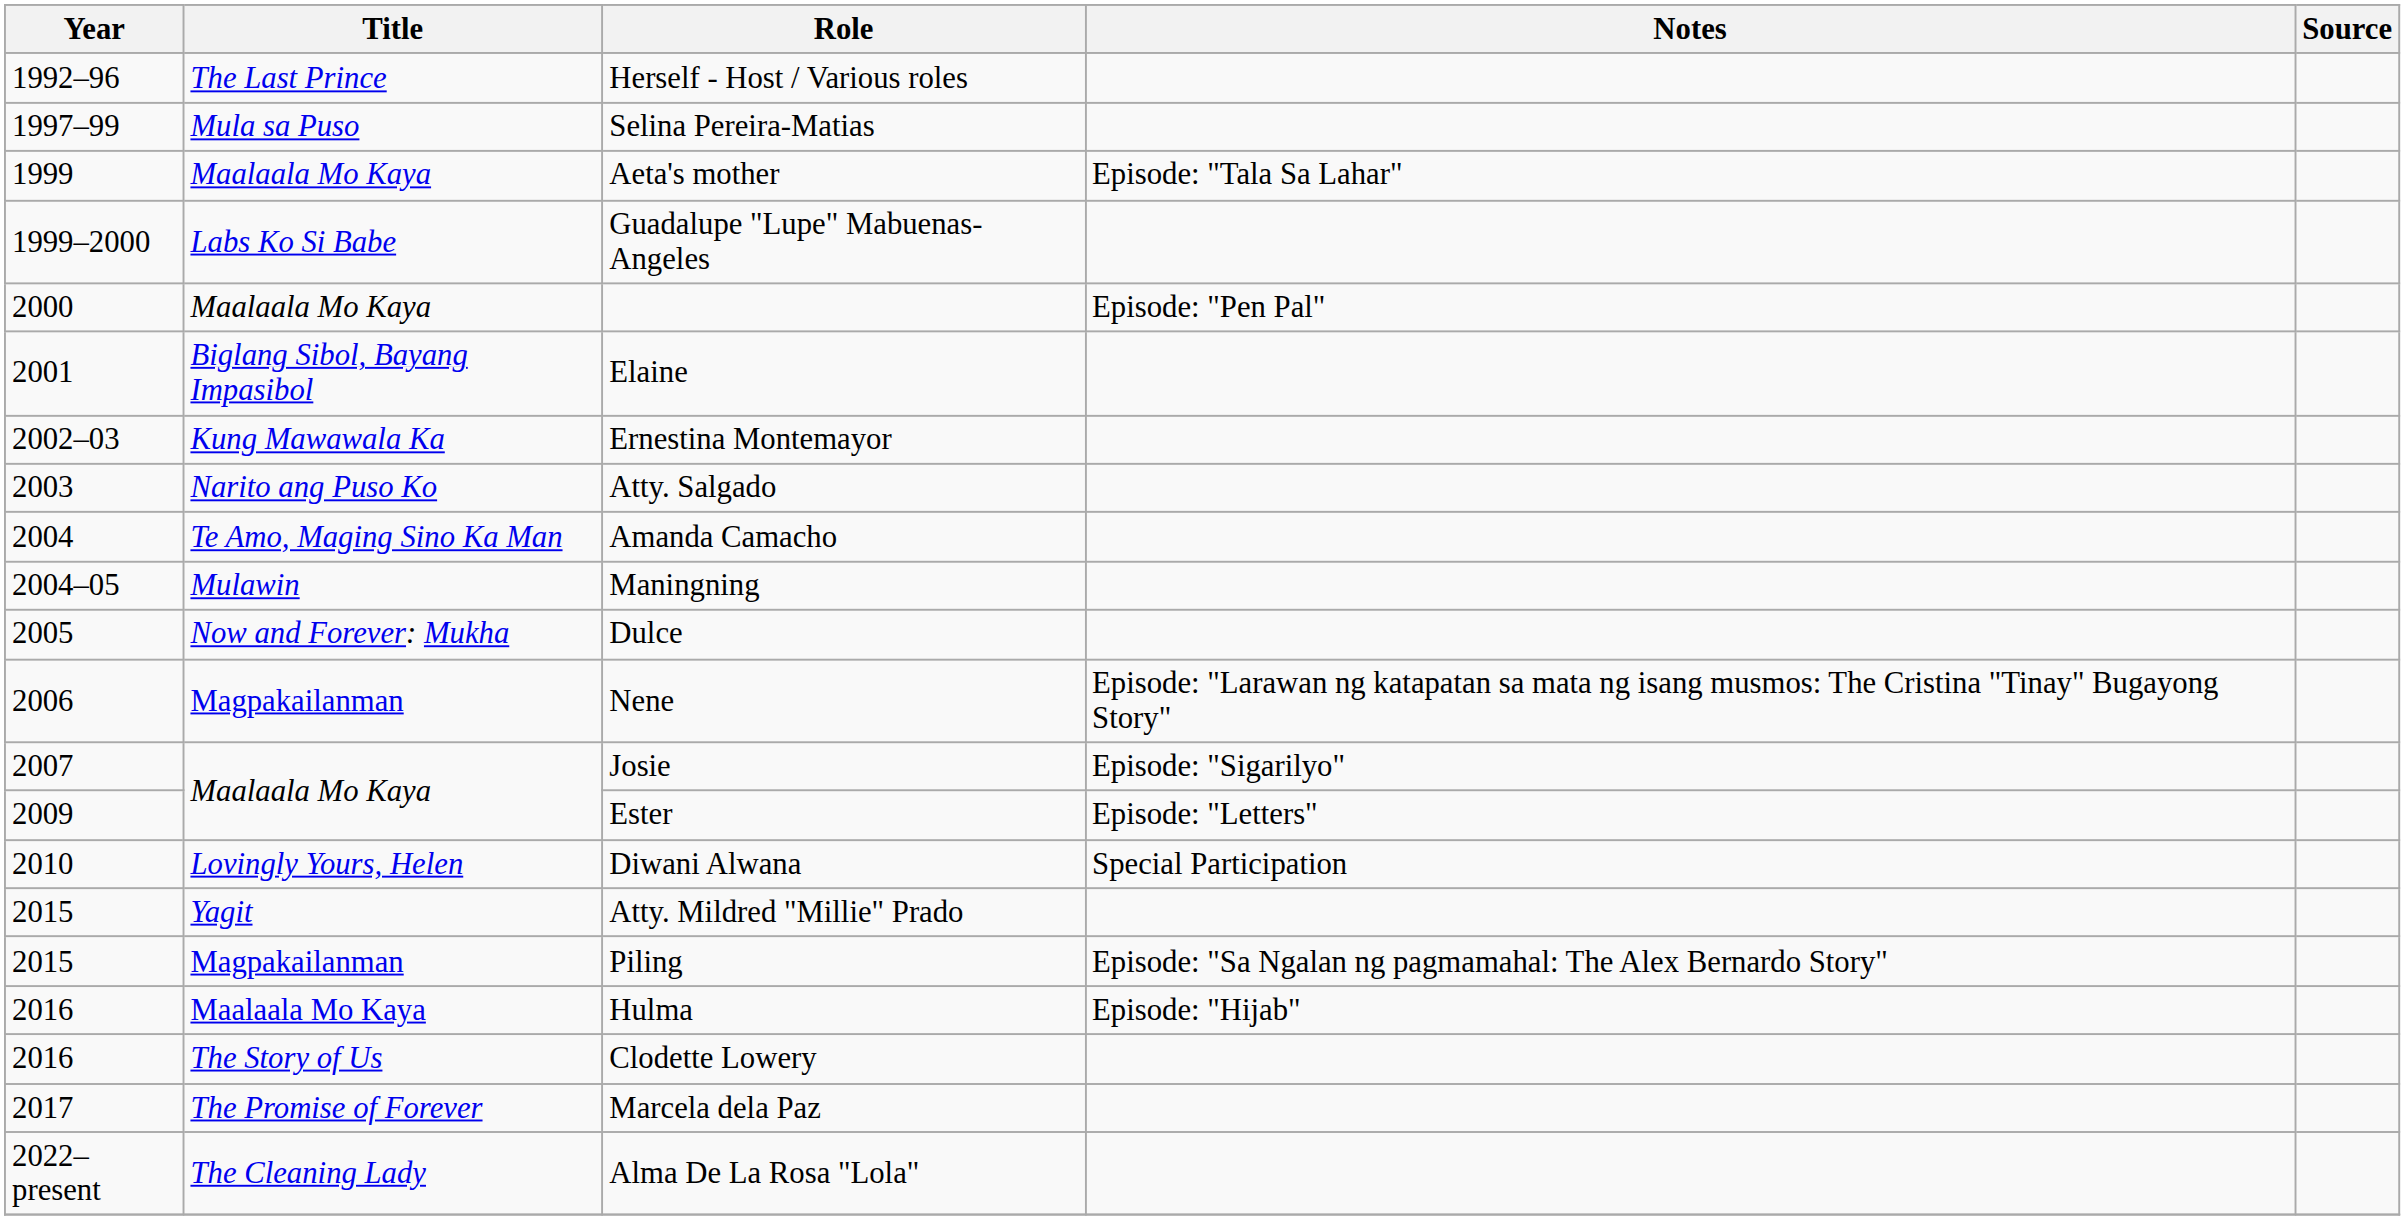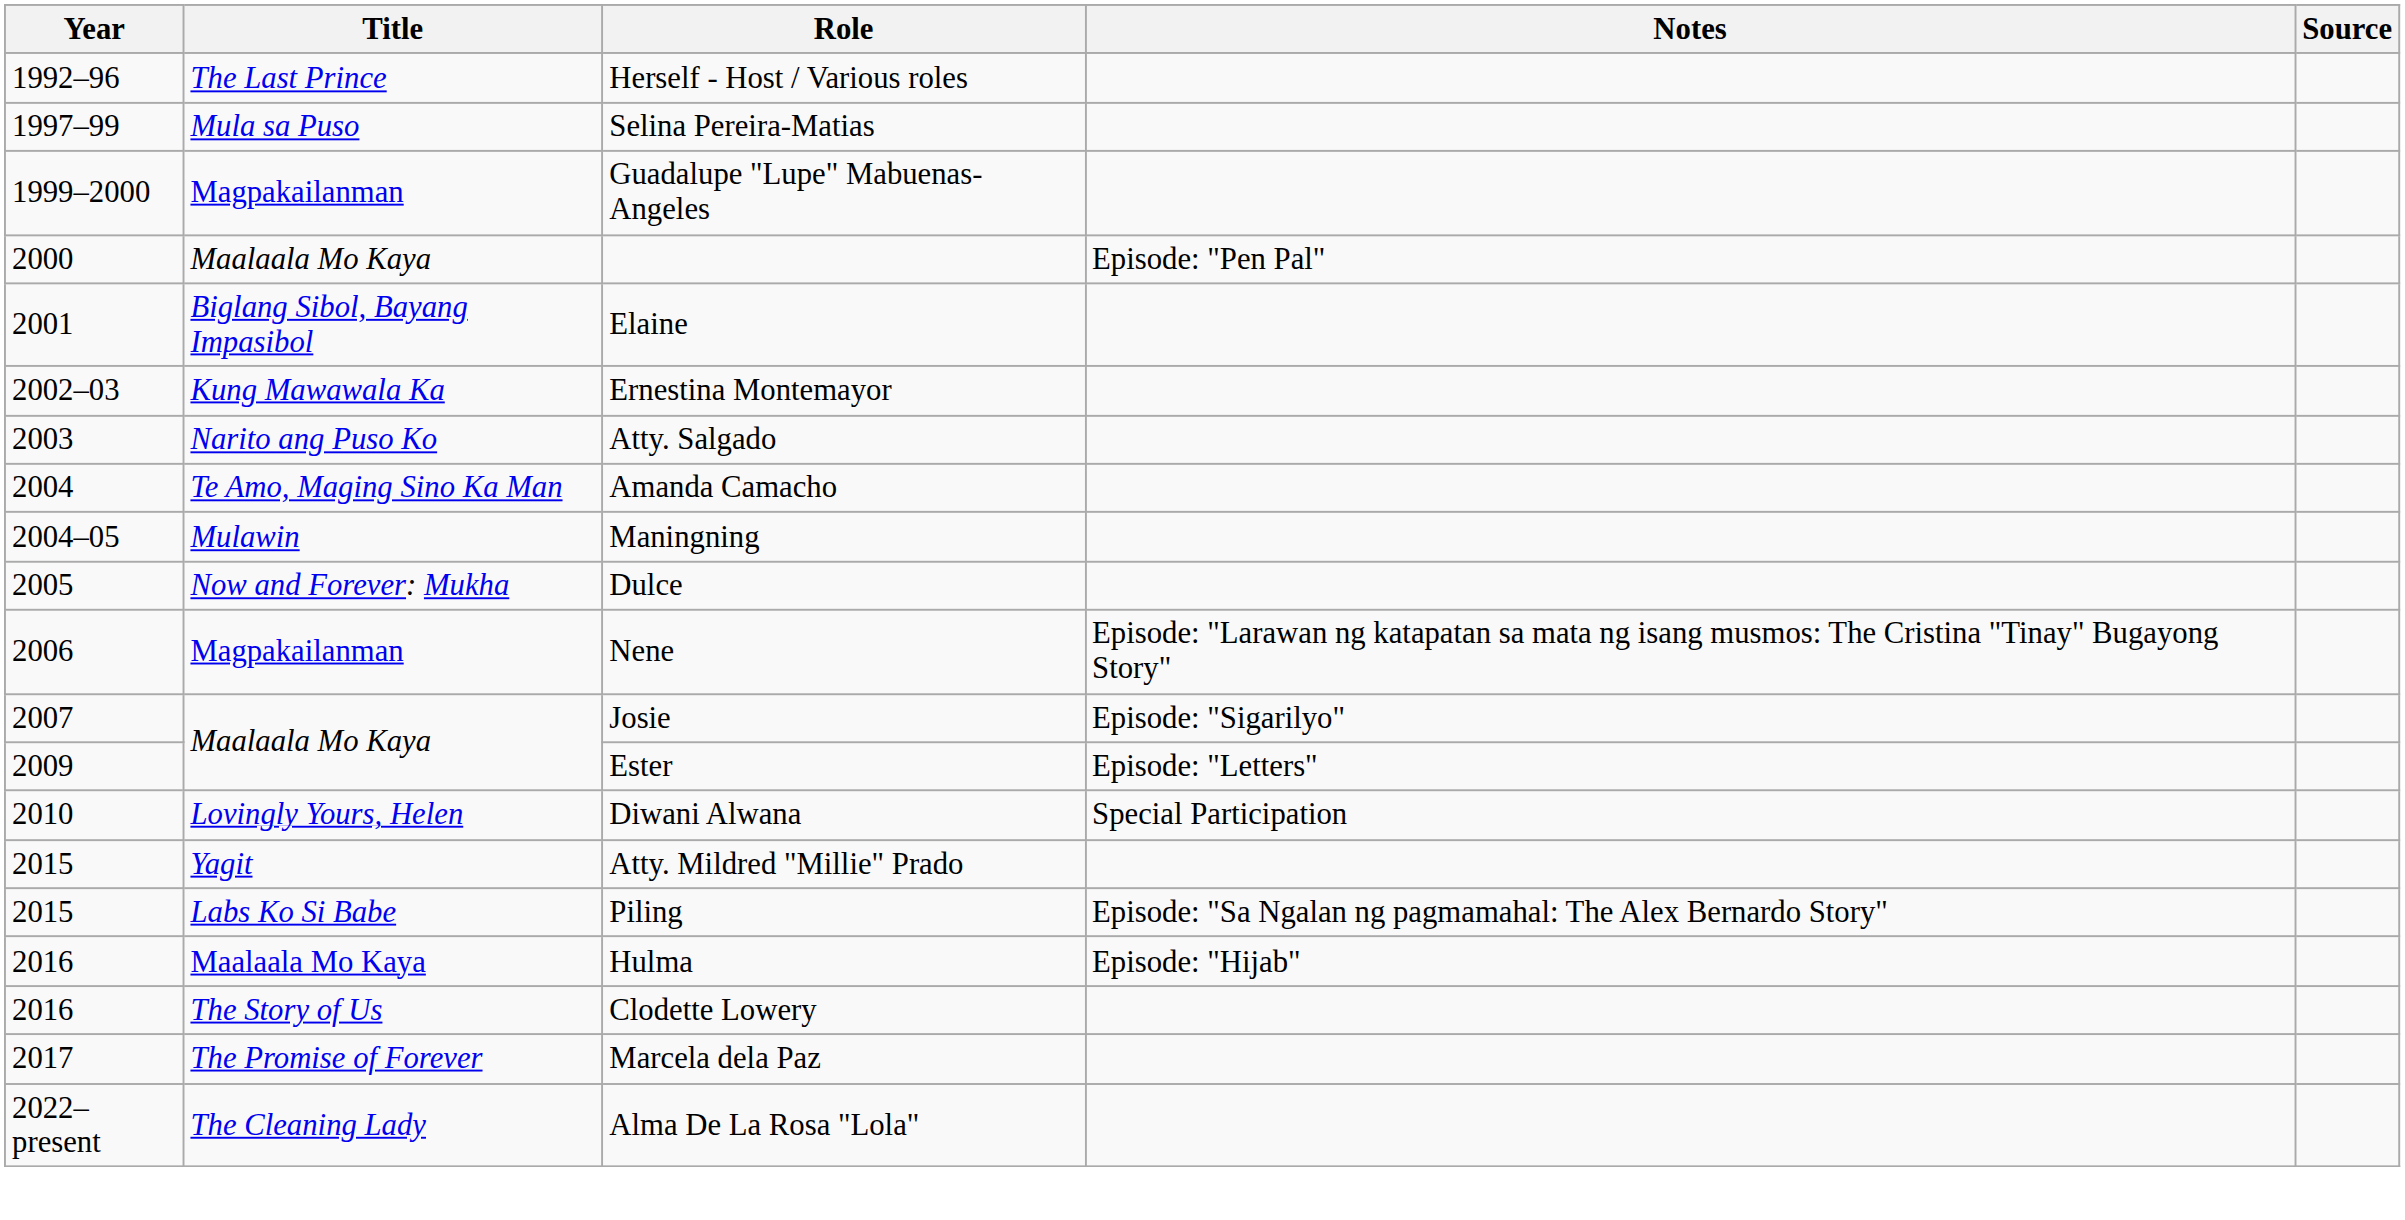- row: 1999 | Maalaala Mo Kaya | Aeta's mother | Episode: "Tala Sa Lahar"
Guadalupe "Lupe" Mabuenas-Angeles | Title: Labs Ko Si Babe -> Magpakailanman
Piling | Title: Magpakailanman -> Labs Ko Si Babe
